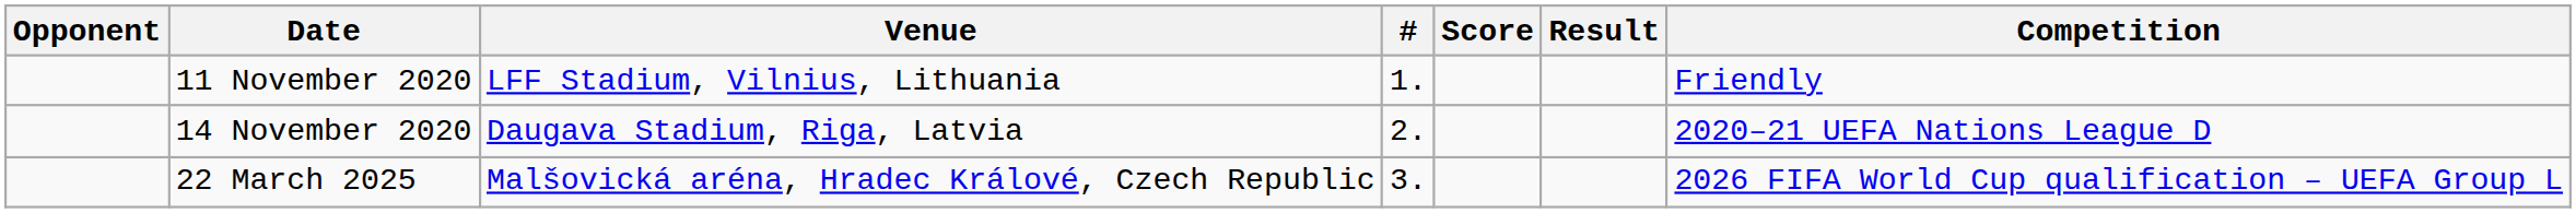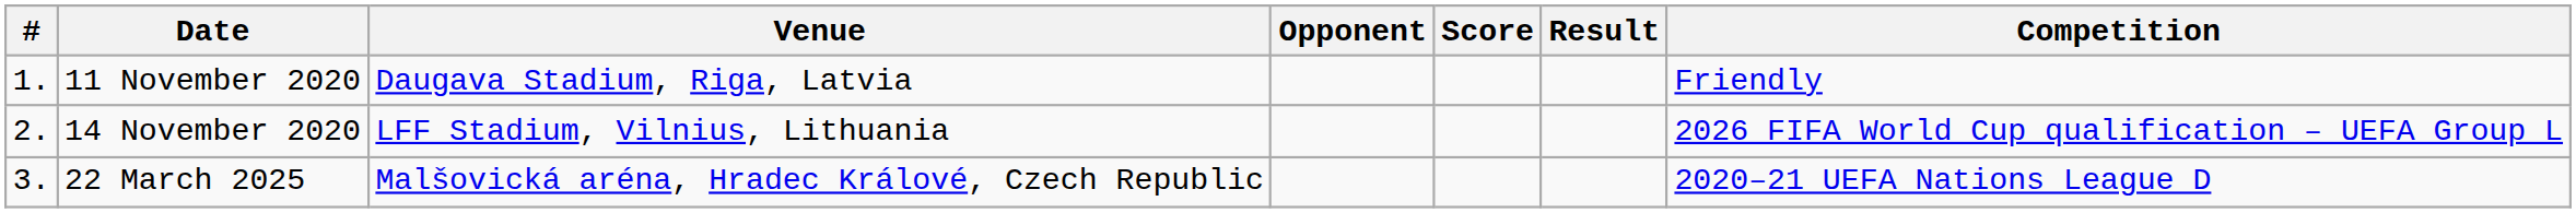columns swapped: # <-> Opponent
11 November 2020 | Venue: LFF Stadium, Vilnius, Lithuania -> Daugava Stadium, Riga, Latvia
14 November 2020 | Venue: Daugava Stadium, Riga, Latvia -> LFF Stadium, Vilnius, Lithuania
14 November 2020 | Competition: 2020–21 UEFA Nations League D -> 2026 FIFA World Cup qualification – UEFA Group L
22 March 2025 | Competition: 2026 FIFA World Cup qualification – UEFA Group L -> 2020–21 UEFA Nations League D
